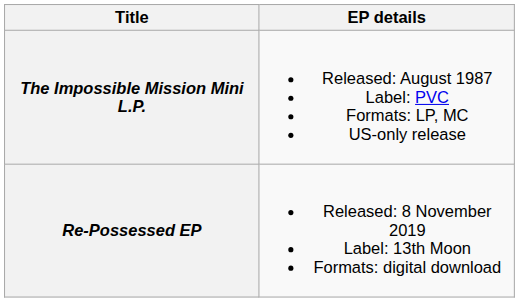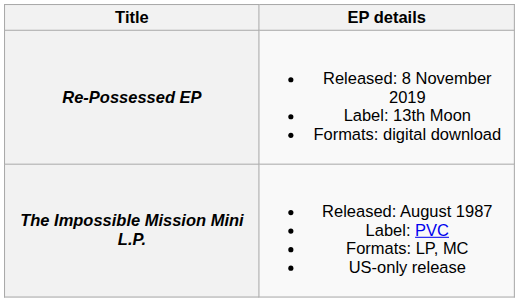rows swapped: The Impossible Mission Mini L.P. <-> Re-Possessed EP
